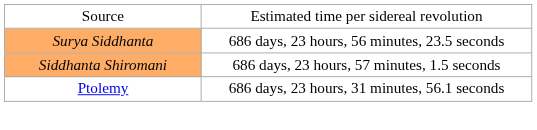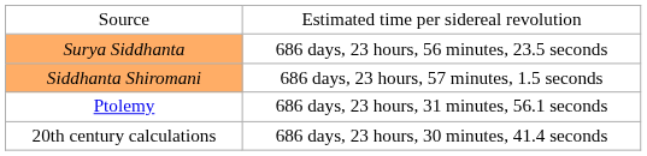+ row: 20th century calculations | 686 days, 23 hours, 30 minutes, 41.4 seconds
